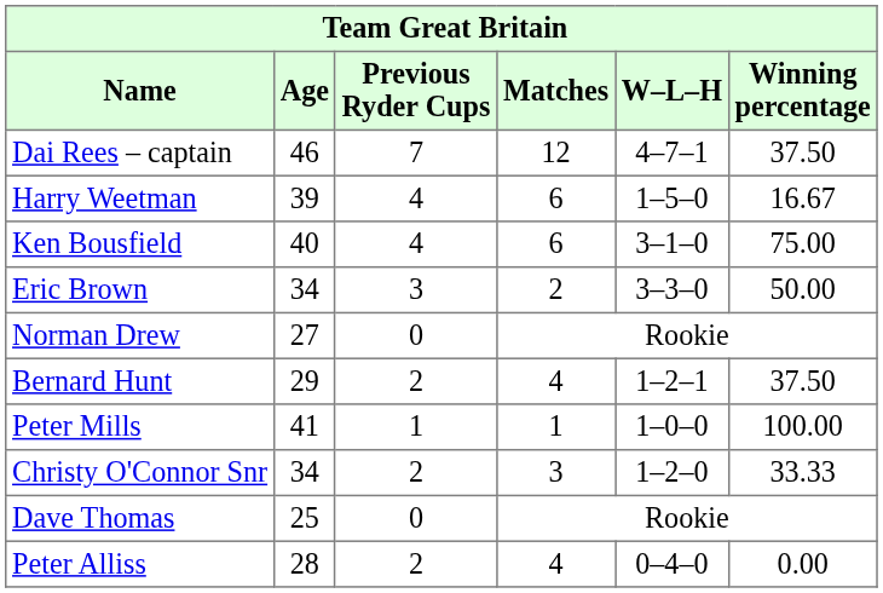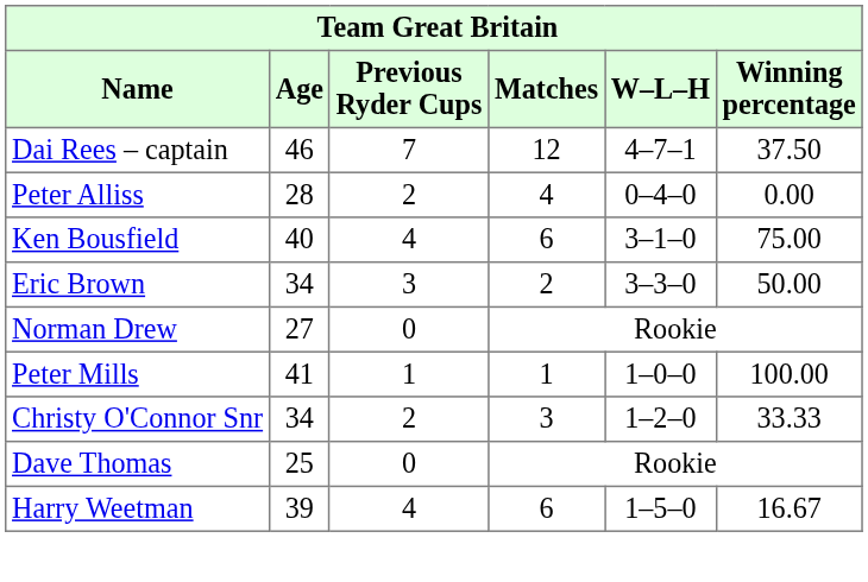rows swapped: Peter Alliss <-> Harry Weetman
- row: Bernard Hunt | 29 | 2 | 4 | 1–2–1 | 37.50
